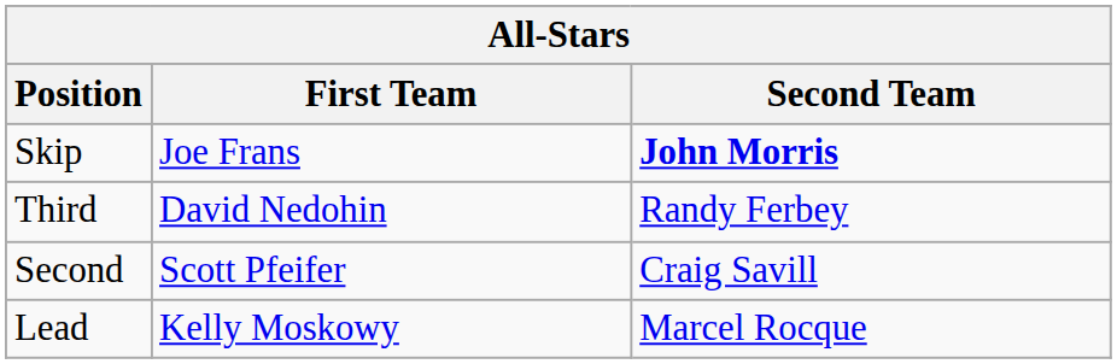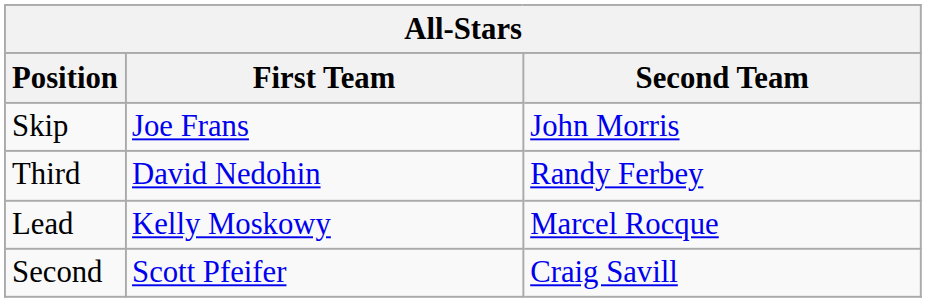Skip | Second Team: bold -> normal
rows swapped: Second <-> Lead
